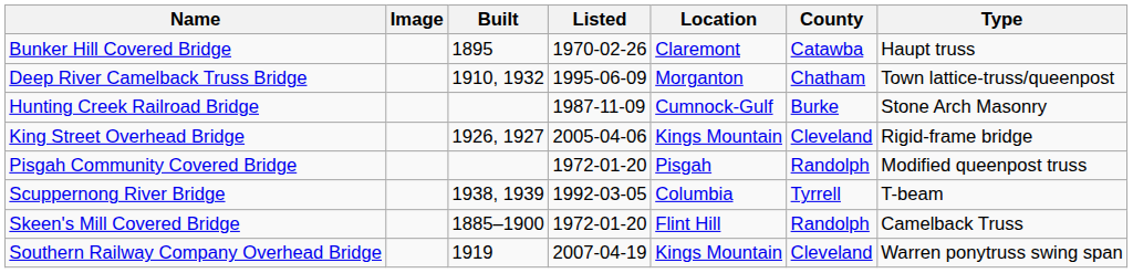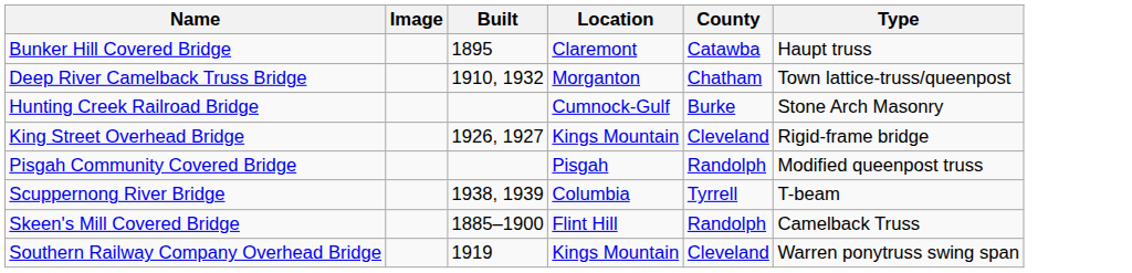- column: Listed | 1970-02-26 | 1995-06-09 | 1987-11-09 | 2005-04-06 | 1972-01-20 | 1992-03-05 | 1972-01-20 | 2007-04-19
